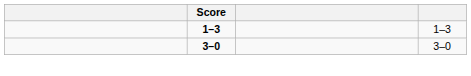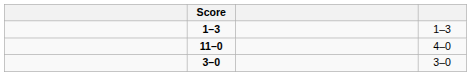+ row: 11–0 | 4–0
